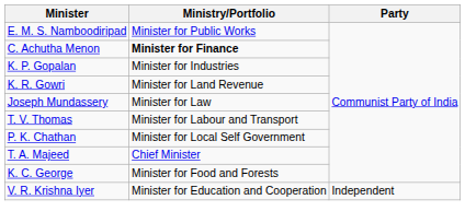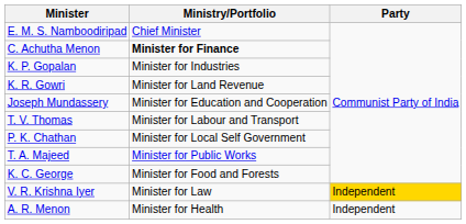E. M. S. Namboodiripad | Ministry/Portfolio: Minister for Public Works -> Chief Minister
Joseph Mundassery | Ministry/Portfolio: Minister for Law -> Minister for Education and Cooperation
T. A. Majeed | Ministry/Portfolio: Chief Minister -> Minister for Public Works
V. R. Krishna Iyer | Ministry/Portfolio: Minister for Education and Cooperation -> Minister for Law
V. R. Krishna Iyer | Party: no background -> gold background
+ row: A. R. Menon | Minister for Health | Independent
